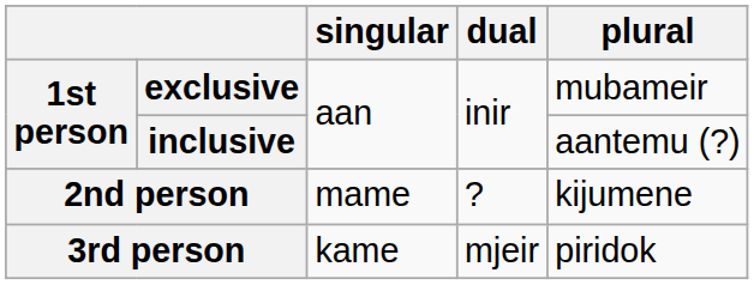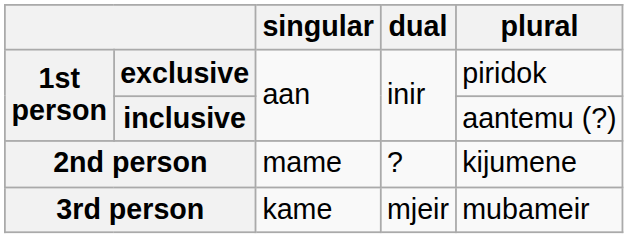exclusive | plural: mubameir -> piridok
3rd person | plural: piridok -> mubameir
